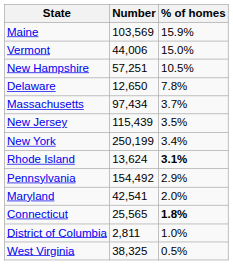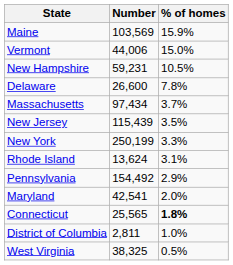New Hampshire | Number: 57,251 -> 59,231
Delaware | Number: 12,650 -> 26,600
New York | % of homes: 3.4% -> 3.3%
Rhode Island | % of homes: bold -> normal
